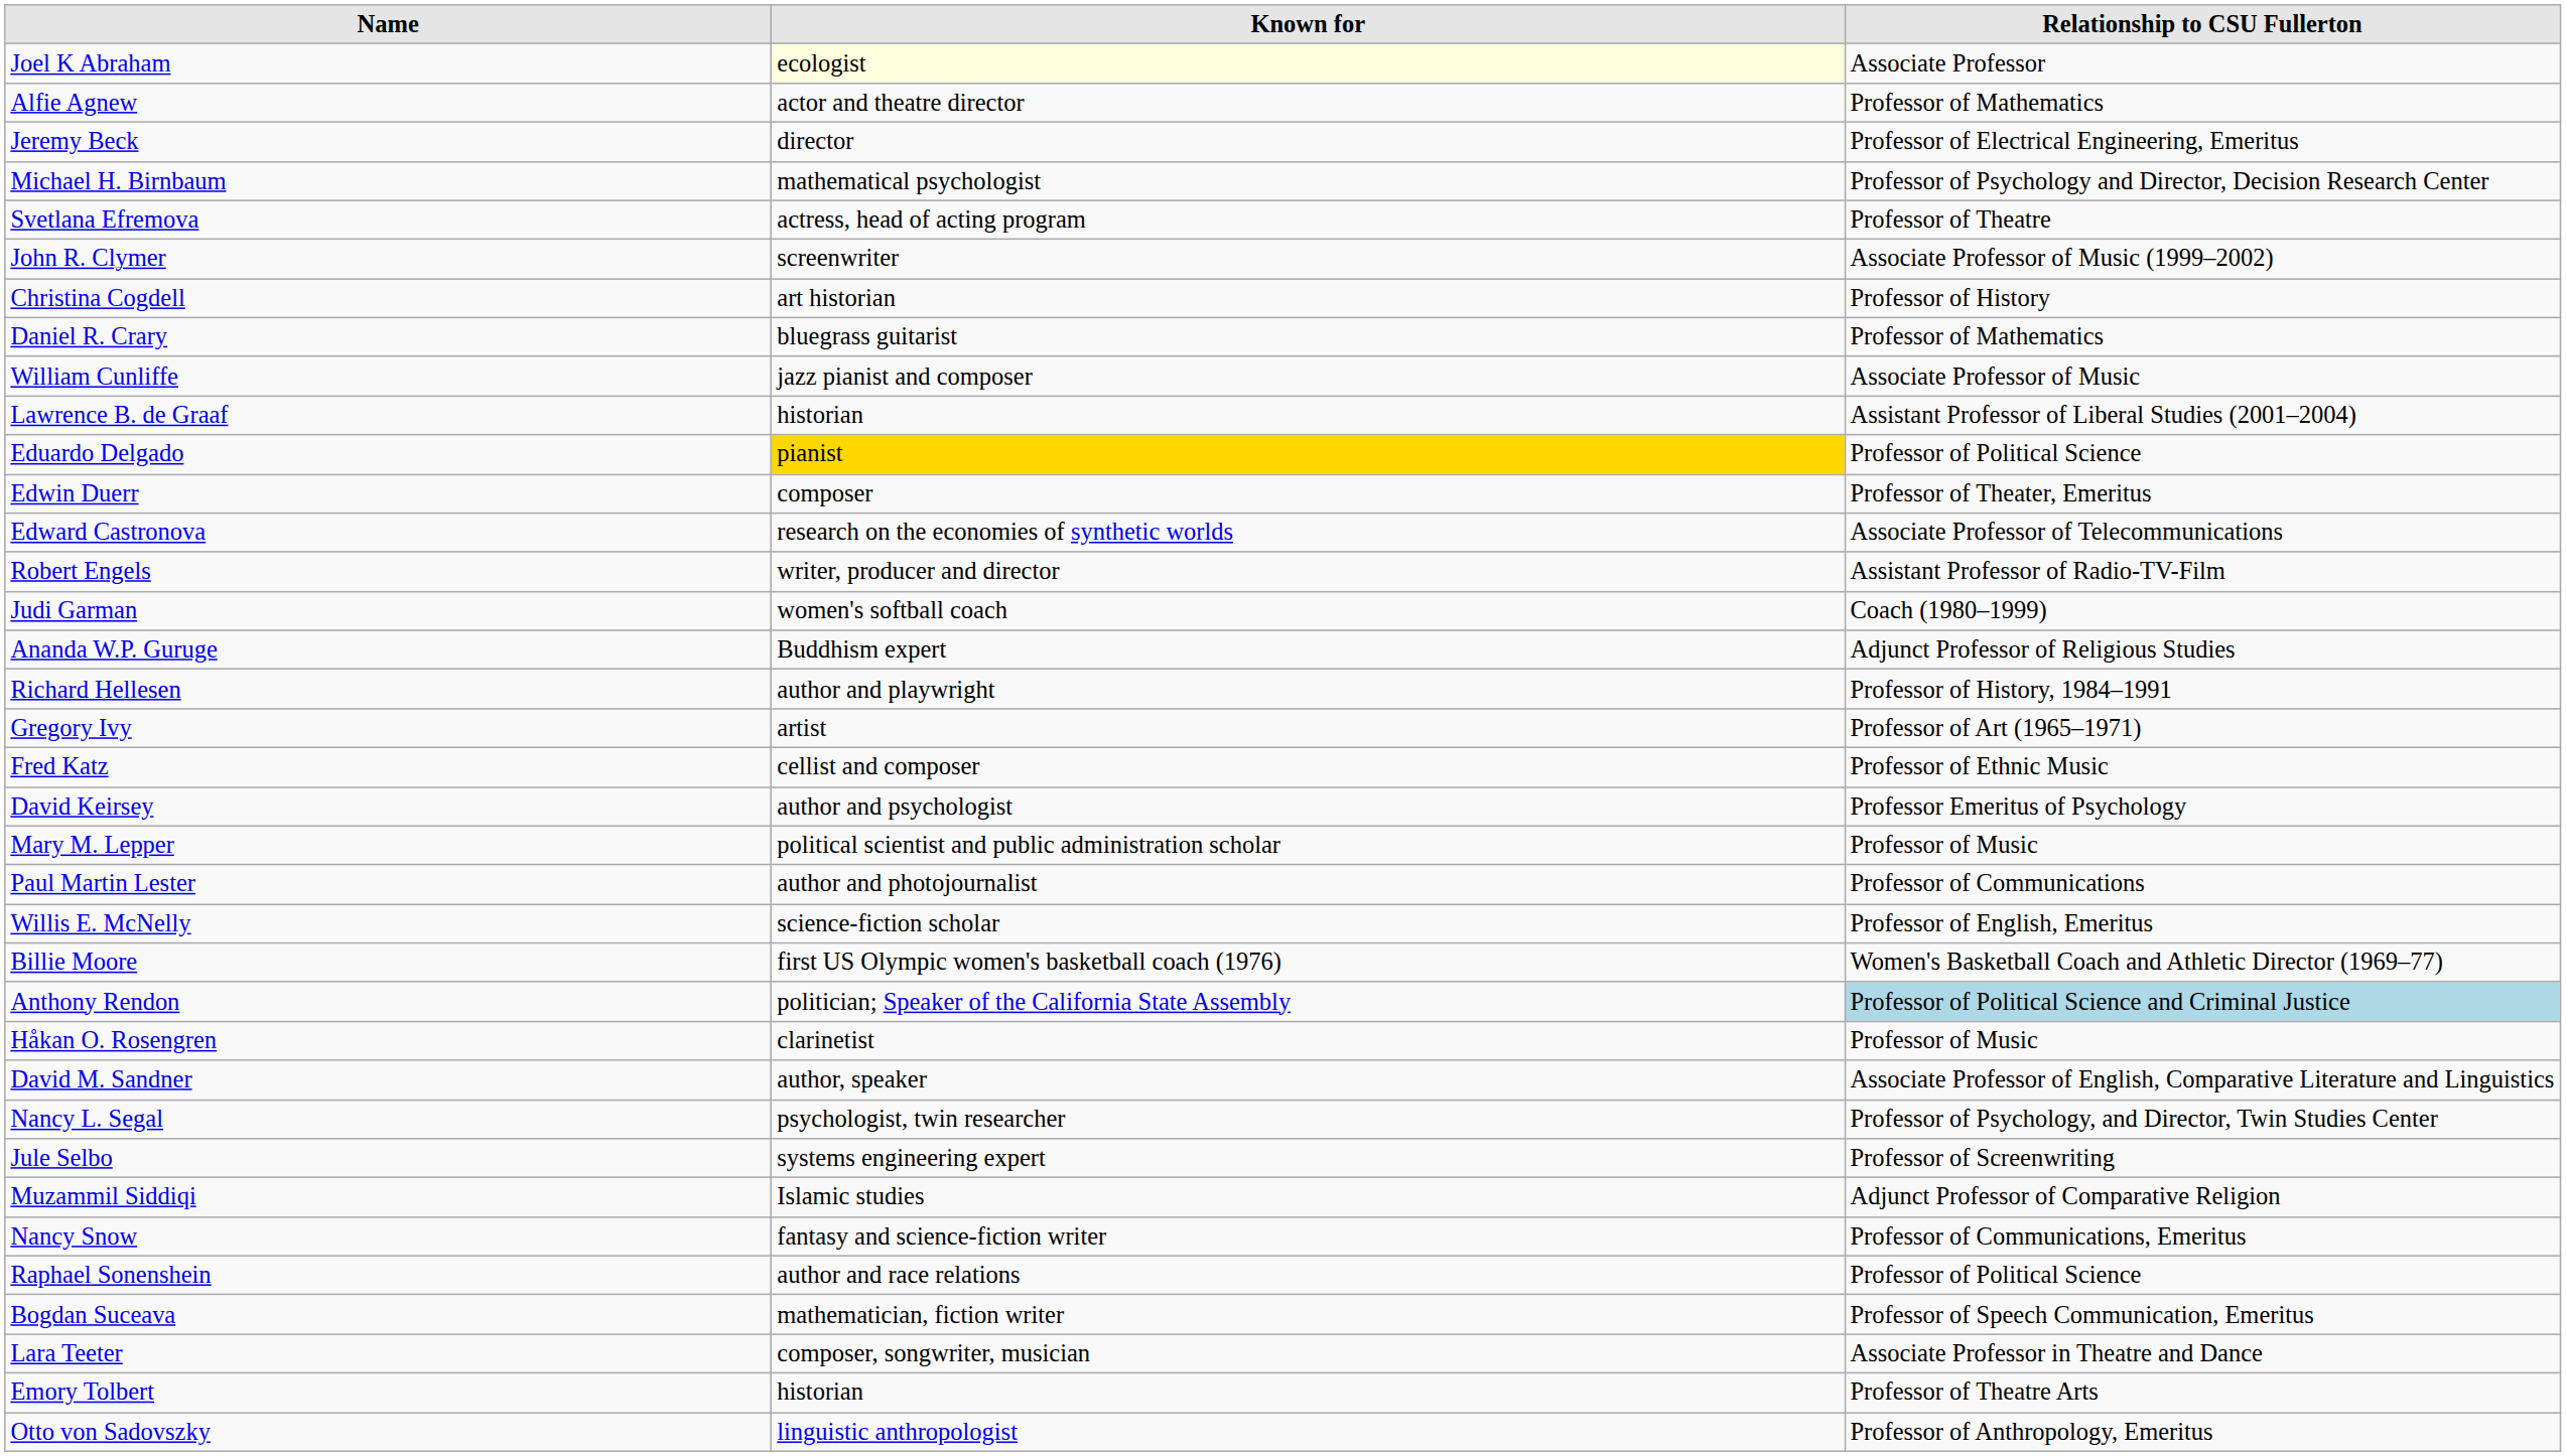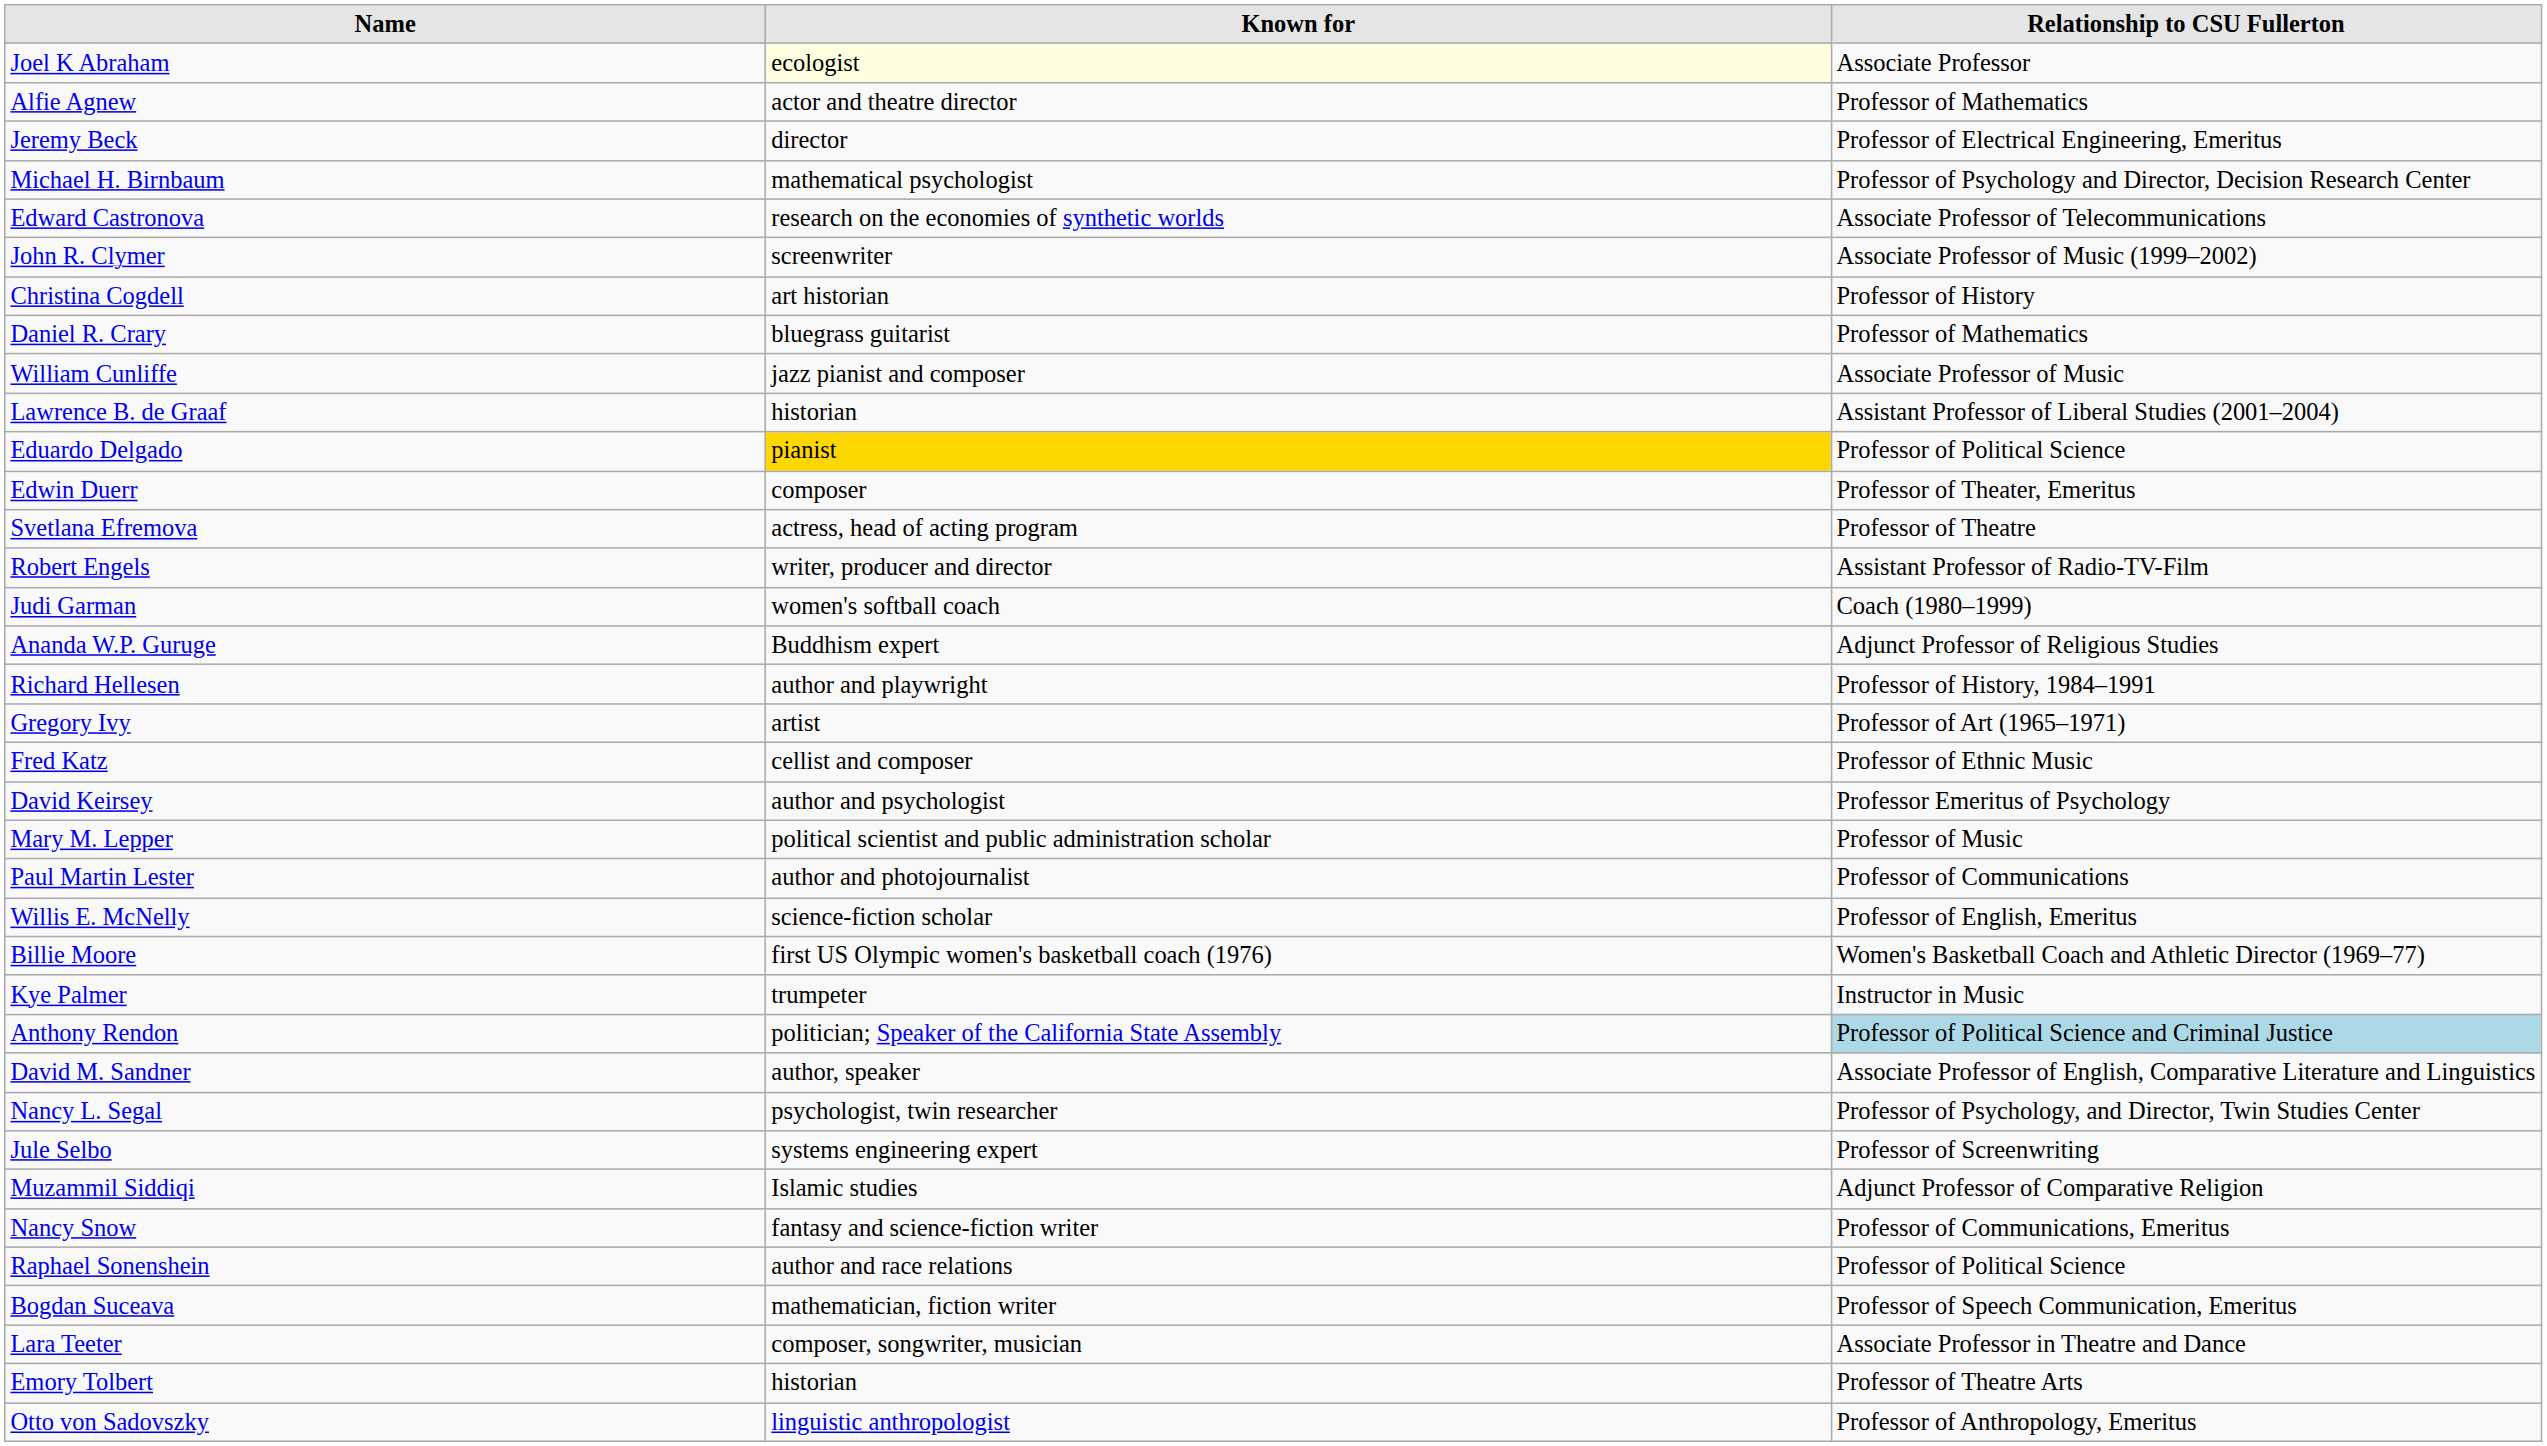rows swapped: Edward Castronova <-> Svetlana Efremova
+ row: Kye Palmer | trumpeter | Instructor in Music
- row: Håkan O. Rosengren | clarinetist | Professor of Music
